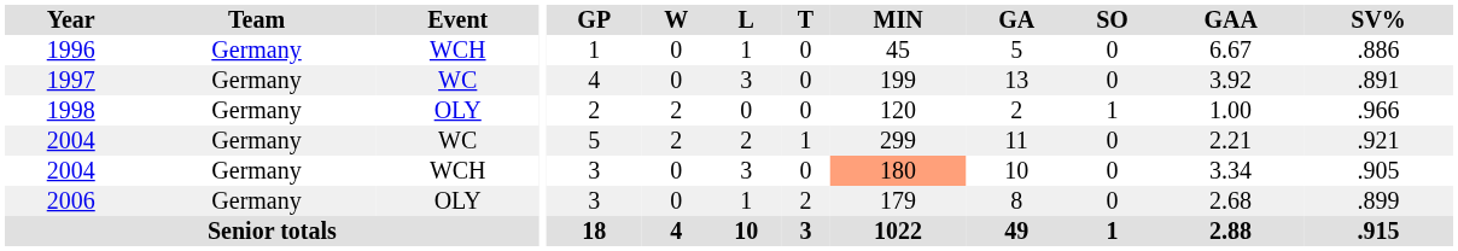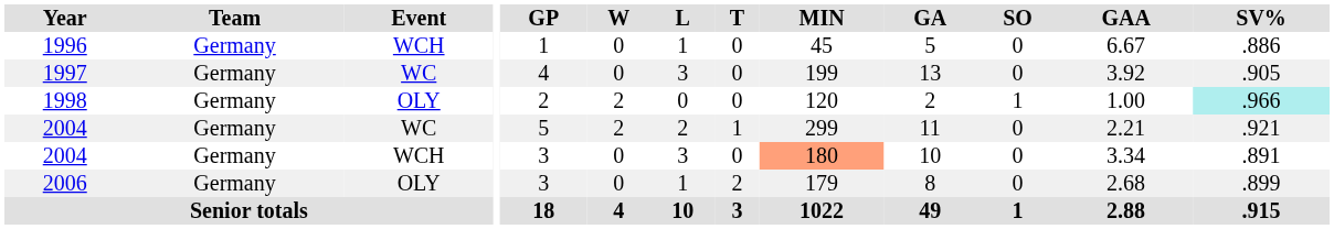1997 | SV%: .891 -> .905
1998 | SV%: no background -> paleturquoise background
2004 / WCH | SV%: .905 -> .891
